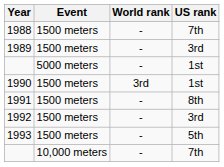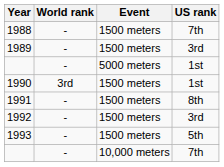columns swapped: Event <-> World rank
